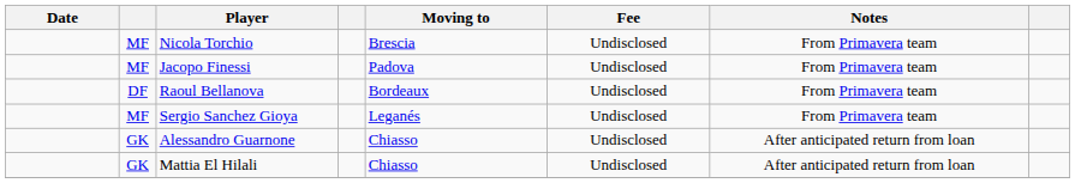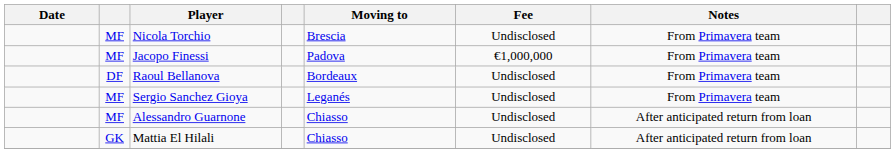Jacopo Finessi | Fee: Undisclosed -> €1,000,000
Alessandro Guarnone | column 2: GK -> MF
